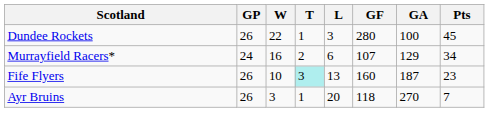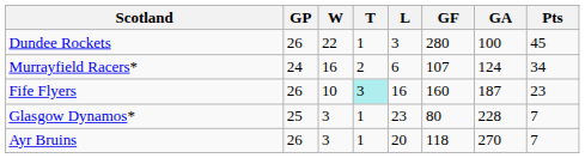Murrayfield Racers* | GA: 129 -> 124
Fife Flyers | L: 13 -> 16
+ row: Glasgow Dynamos* | 25 | 3 | 1 | 23 | 80 | 228 | 7
